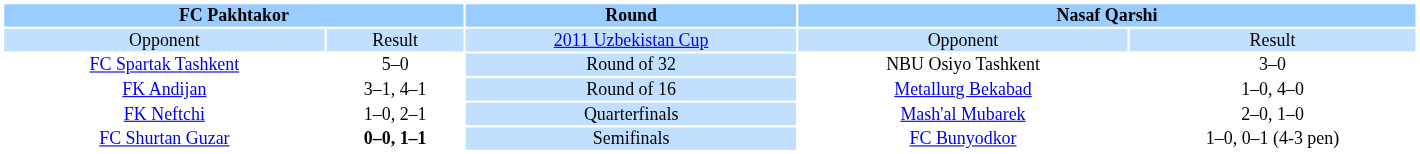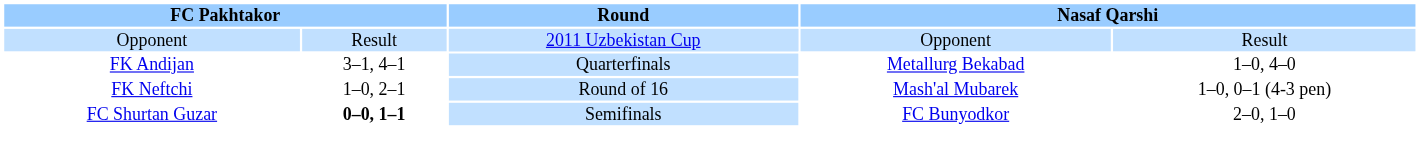- row: FC Spartak Tashkent | 5–0 | Round of 32 | NBU Osiyo Tashkent | 3–0
FK Andijan | Round: Round of 16 -> Quarterfinals
FK Neftchi | Round: Quarterfinals -> Round of 16
FK Neftchi | column 5: 2–0, 1–0 -> 1–0, 0–1 (4-3 pen)
FC Shurtan Guzar | column 5: 1–0, 0–1 (4-3 pen) -> 2–0, 1–0
